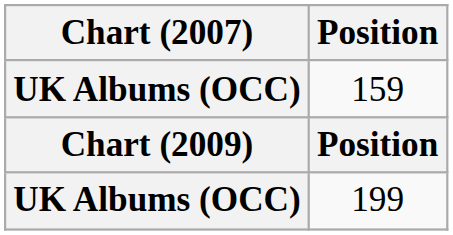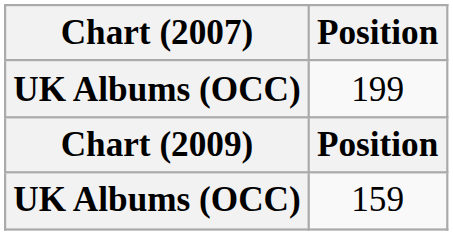rows swapped: 199 <-> 159
